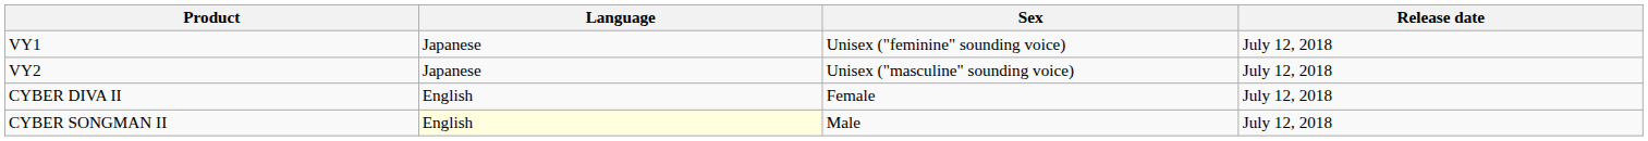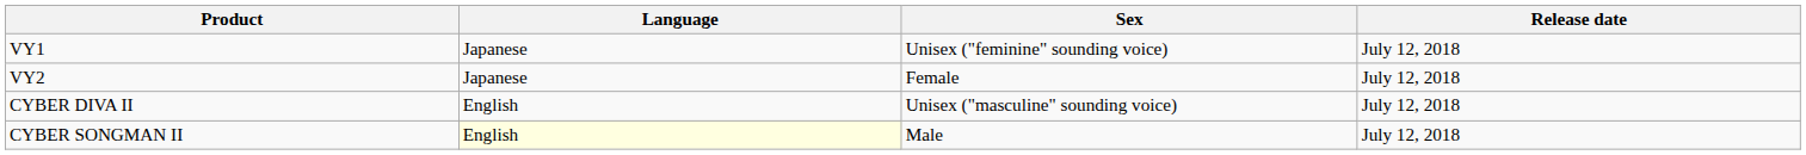VY2 | Sex: Unisex ("masculine" sounding voice) -> Female
CYBER DIVA II | Sex: Female -> Unisex ("masculine" sounding voice)
